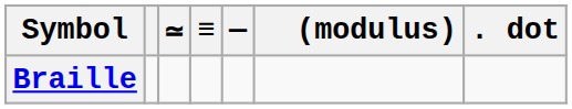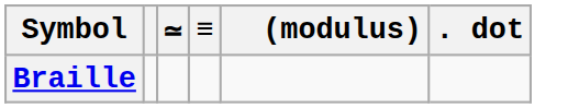- column: —
